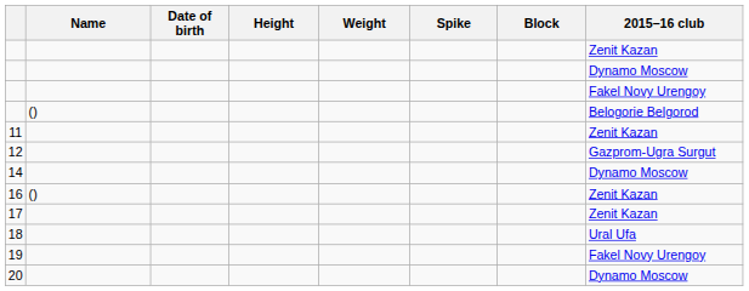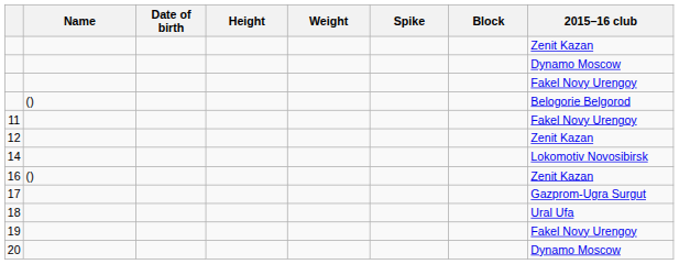11 | 2015–16 club: Zenit Kazan -> Fakel Novy Urengoy
12 | 2015–16 club: Gazprom-Ugra Surgut -> Zenit Kazan
14 | 2015–16 club: Dynamo Moscow -> Lokomotiv Novosibirsk
17 | 2015–16 club: Zenit Kazan -> Gazprom-Ugra Surgut
